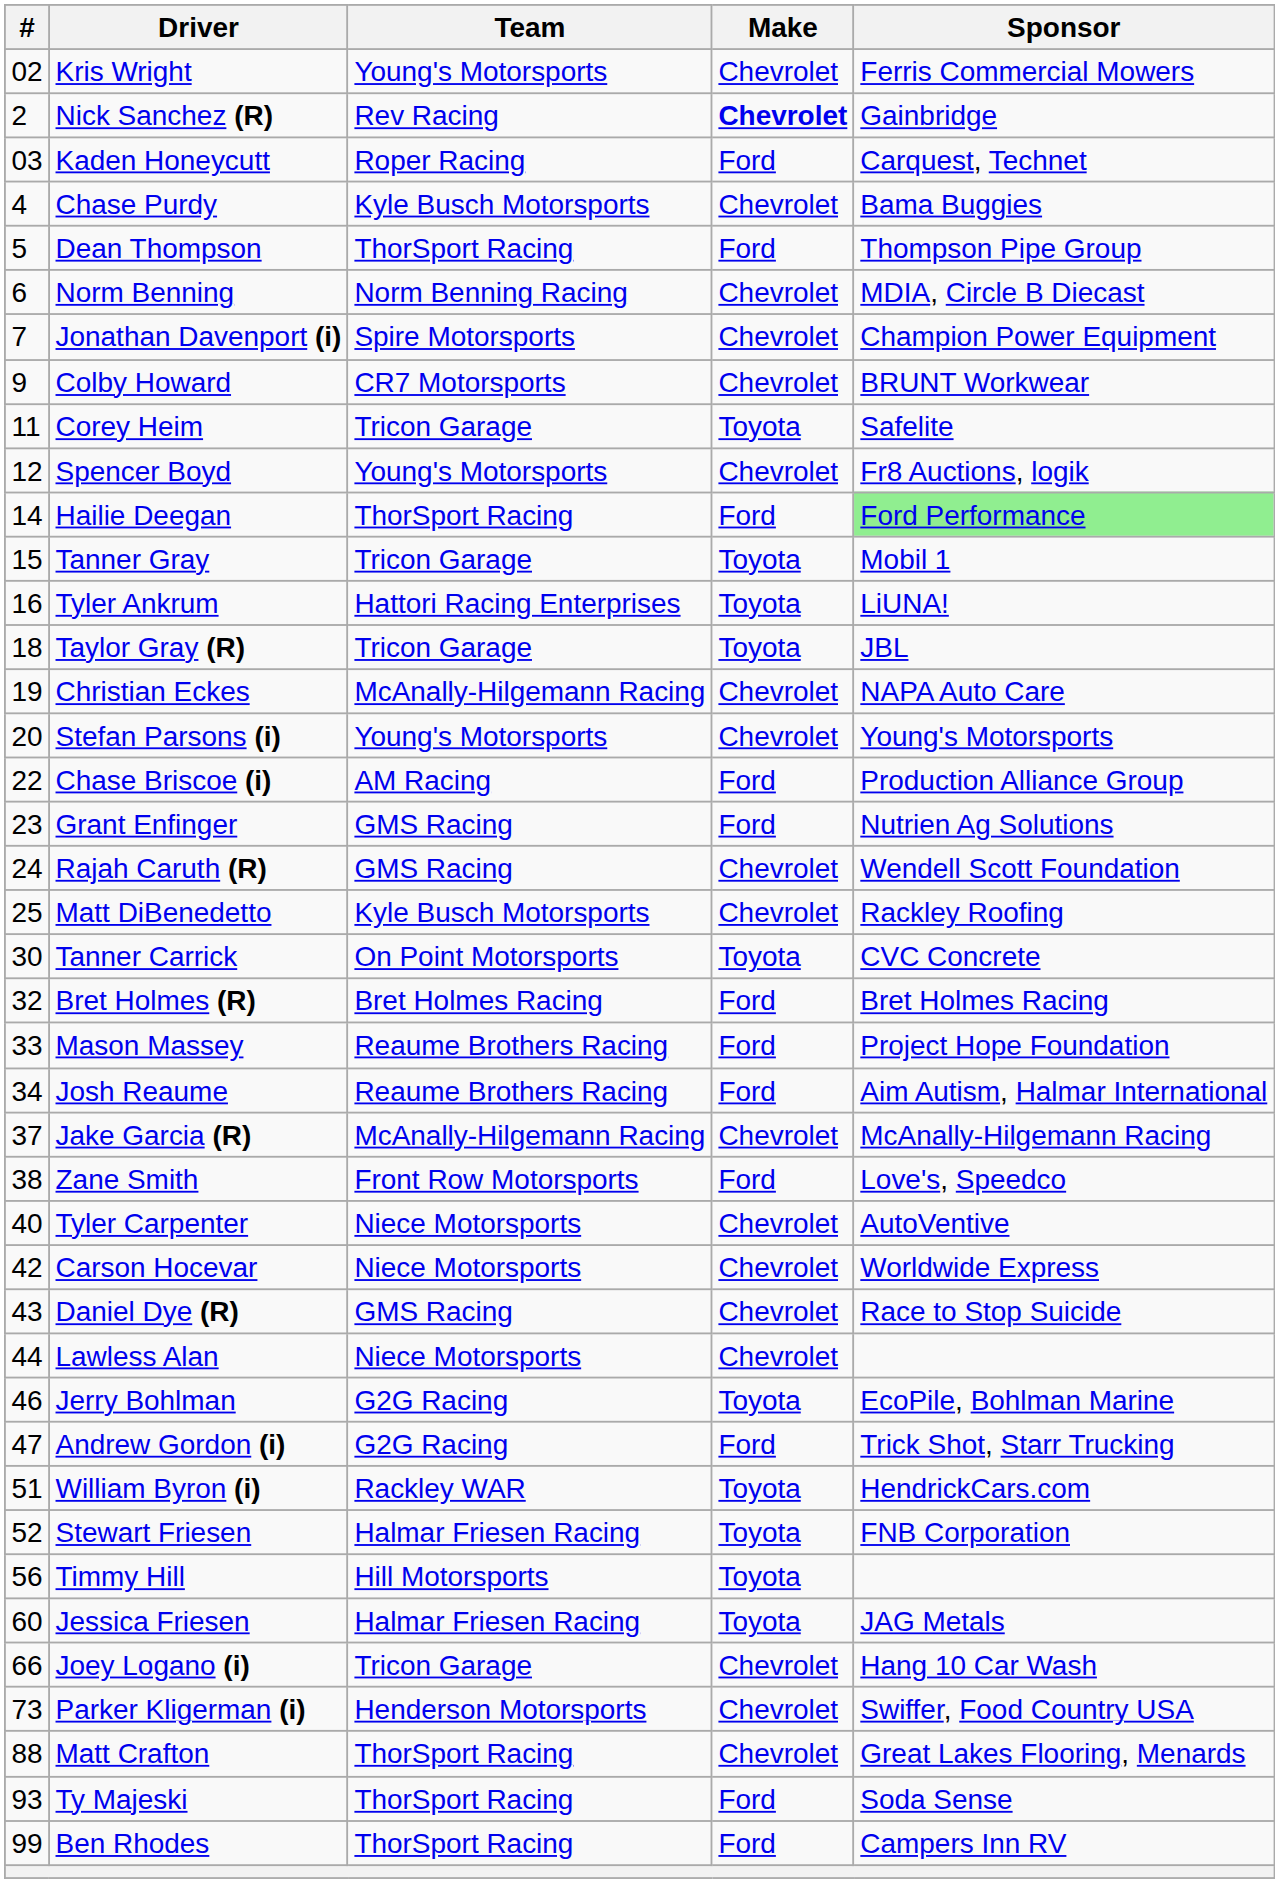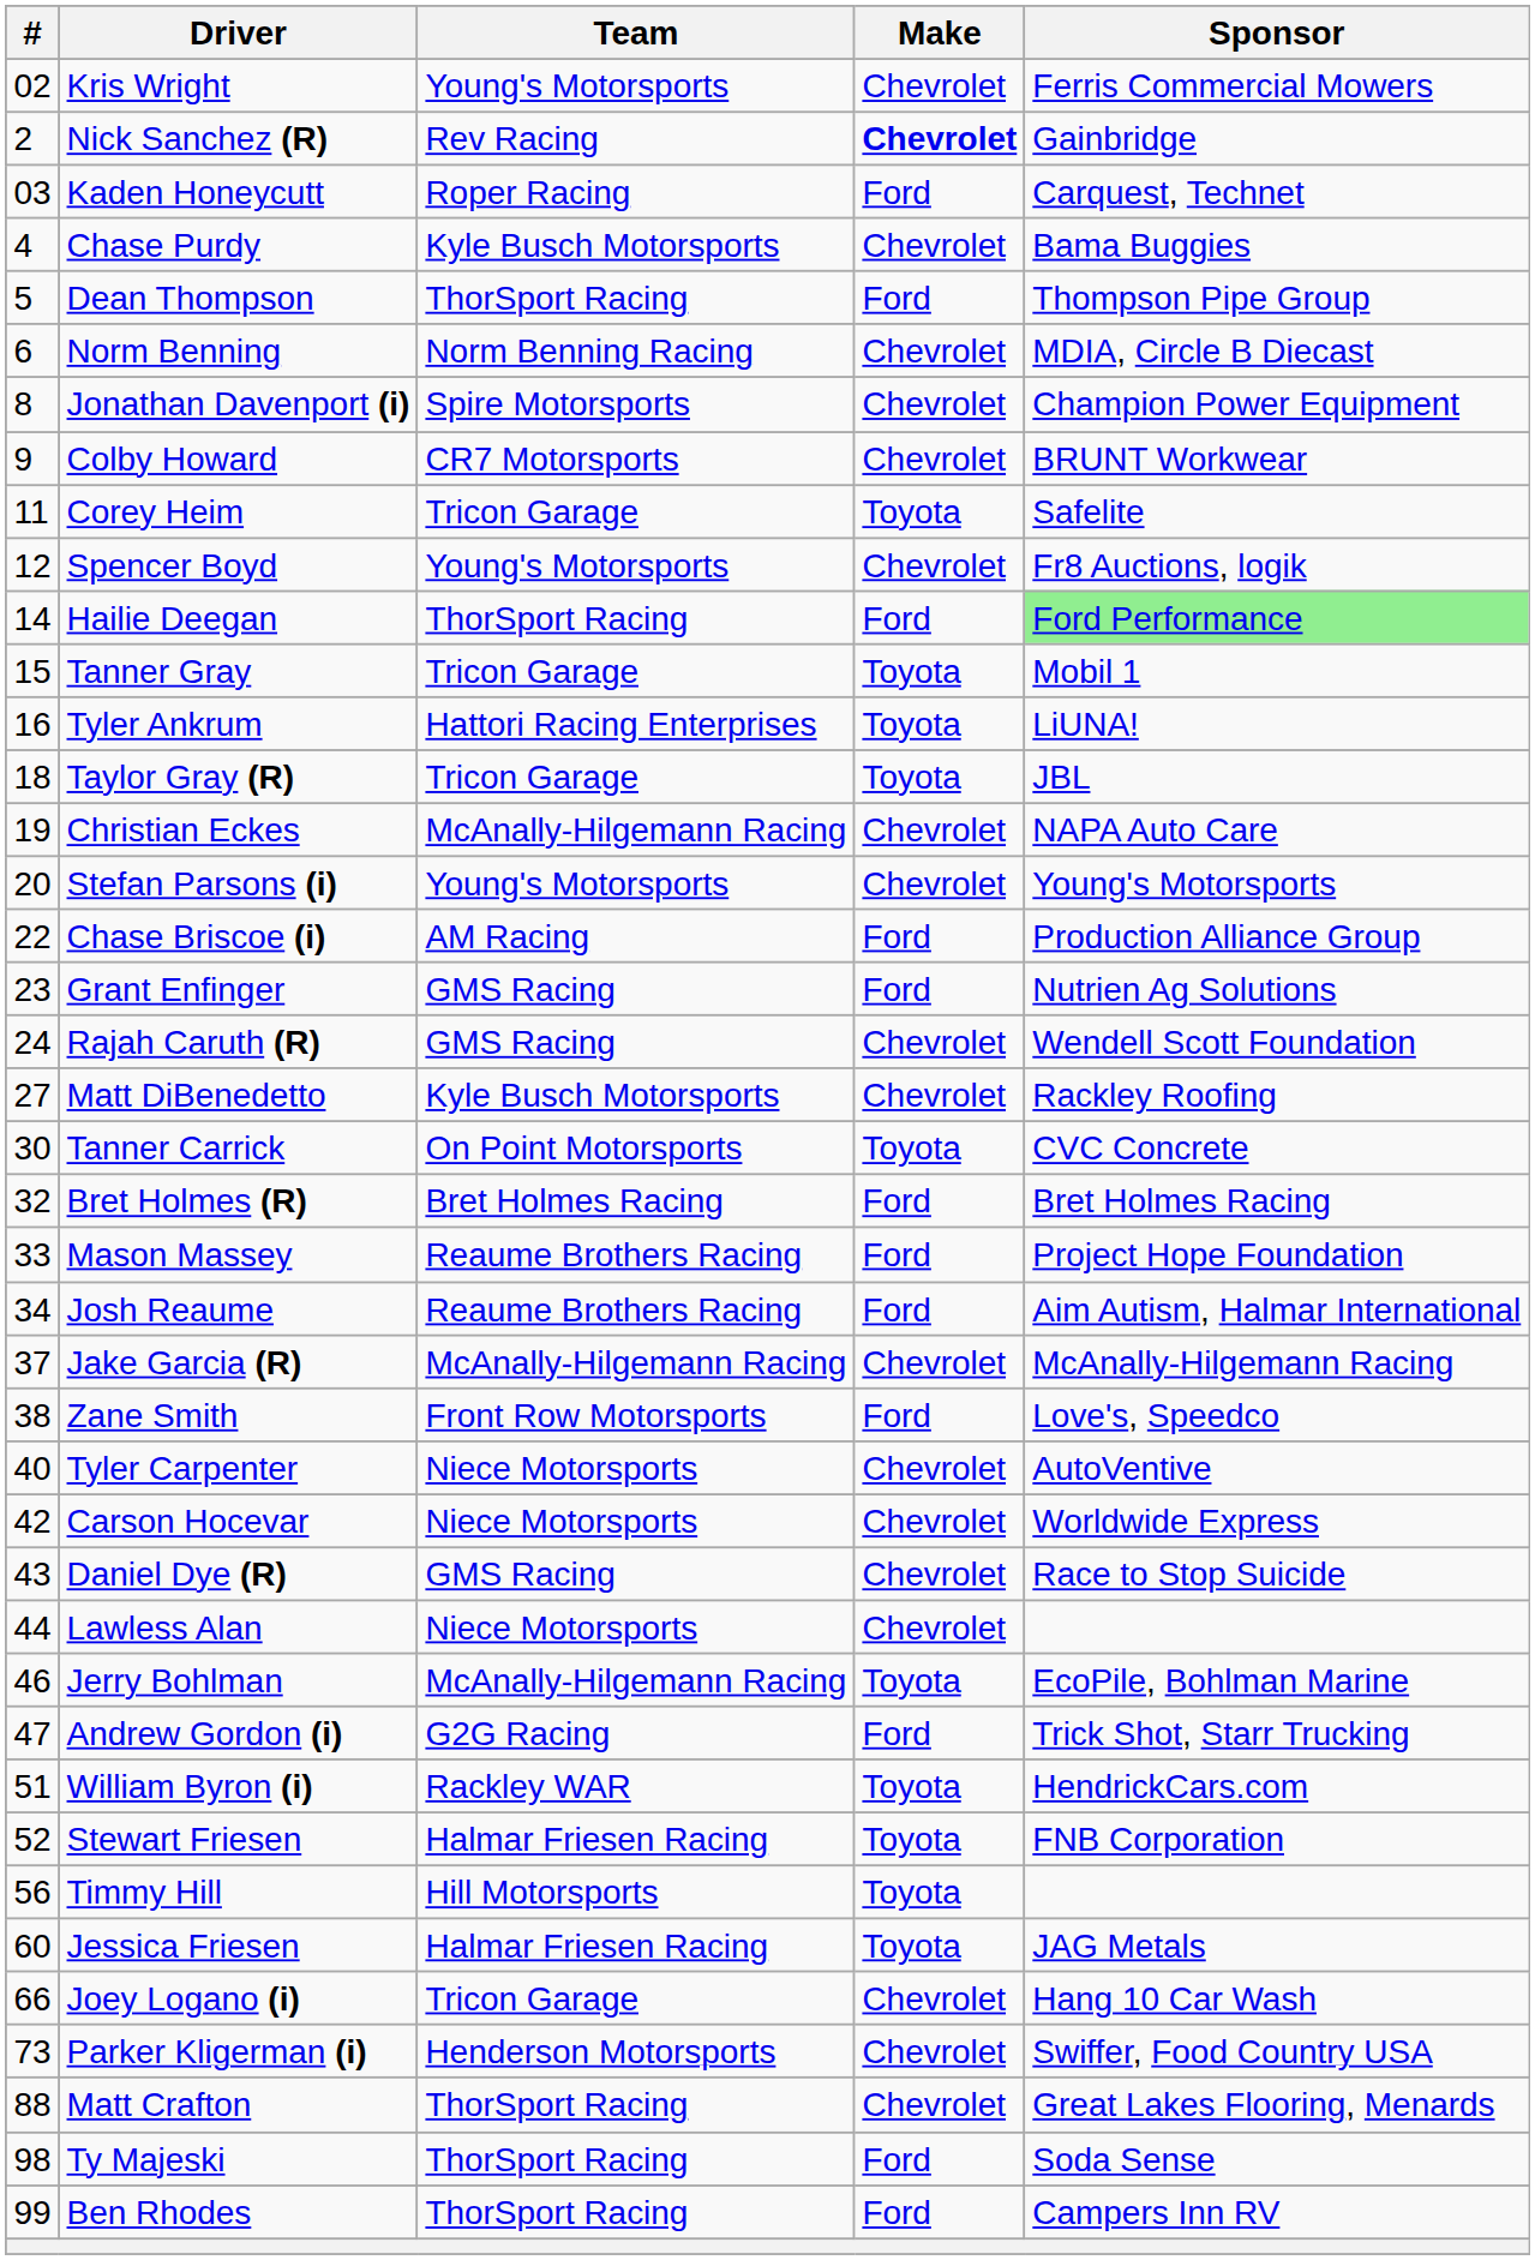Jonathan Davenport (i) | #: 7 -> 8
Matt DiBenedetto | #: 25 -> 27
Jerry Bohlman | Team: G2G Racing -> McAnally-Hilgemann Racing
Ty Majeski | #: 93 -> 98
